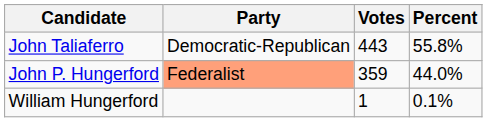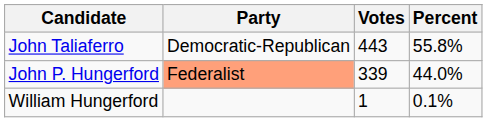John P. Hungerford | Votes: 359 -> 339
